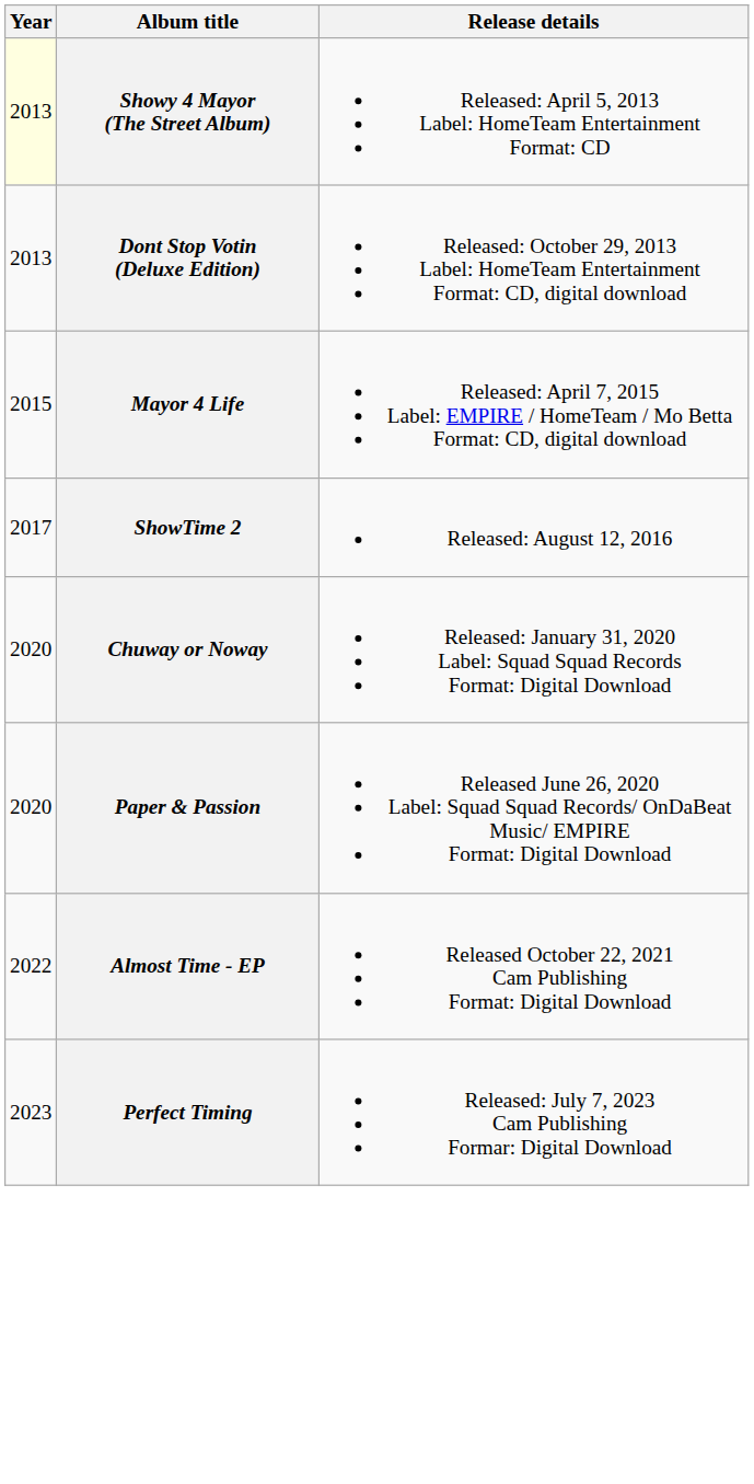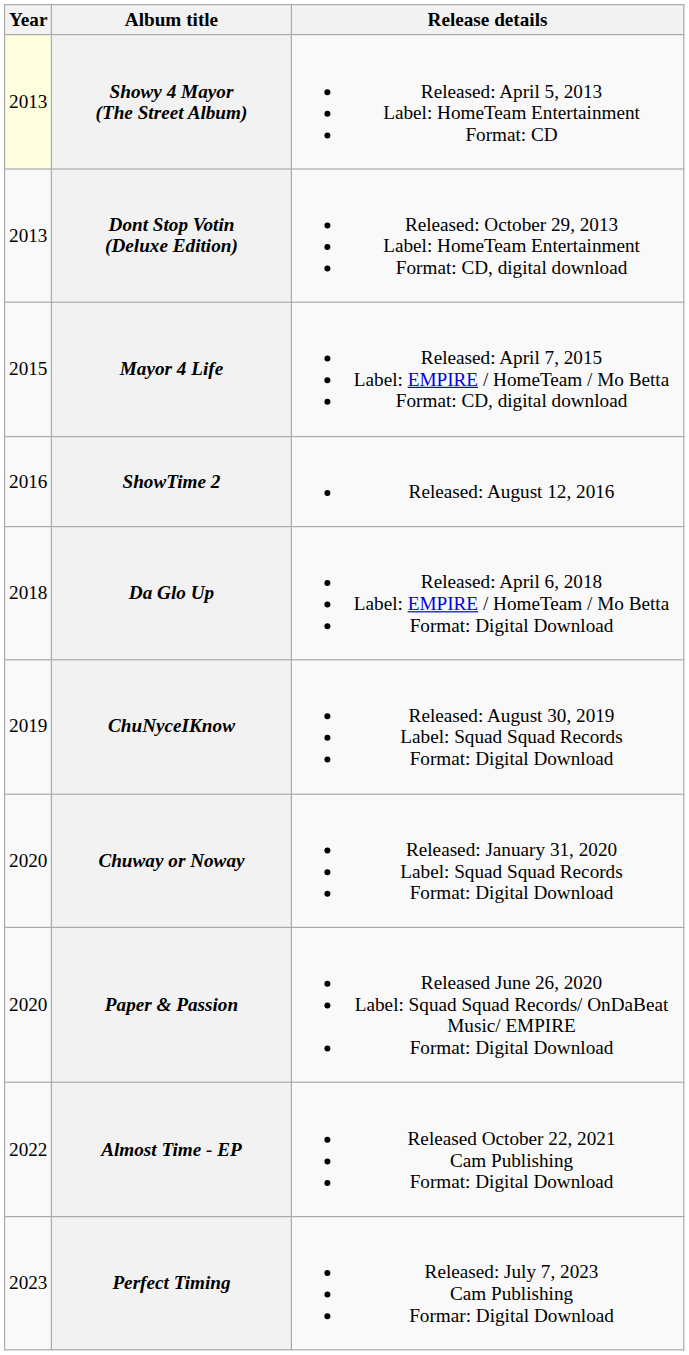ShowTime 2 | Year: 2017 -> 2016
+ row: 2018 | Da Glo Up | Released: April 6, 2018 Label: EMPIRE / HomeTeam / Mo Betta Format: Digital Download
+ row: 2019 | ChuNyceIKnow | Released: August 30, 2019 Label: Squad Squad Records Format: Digital Download
